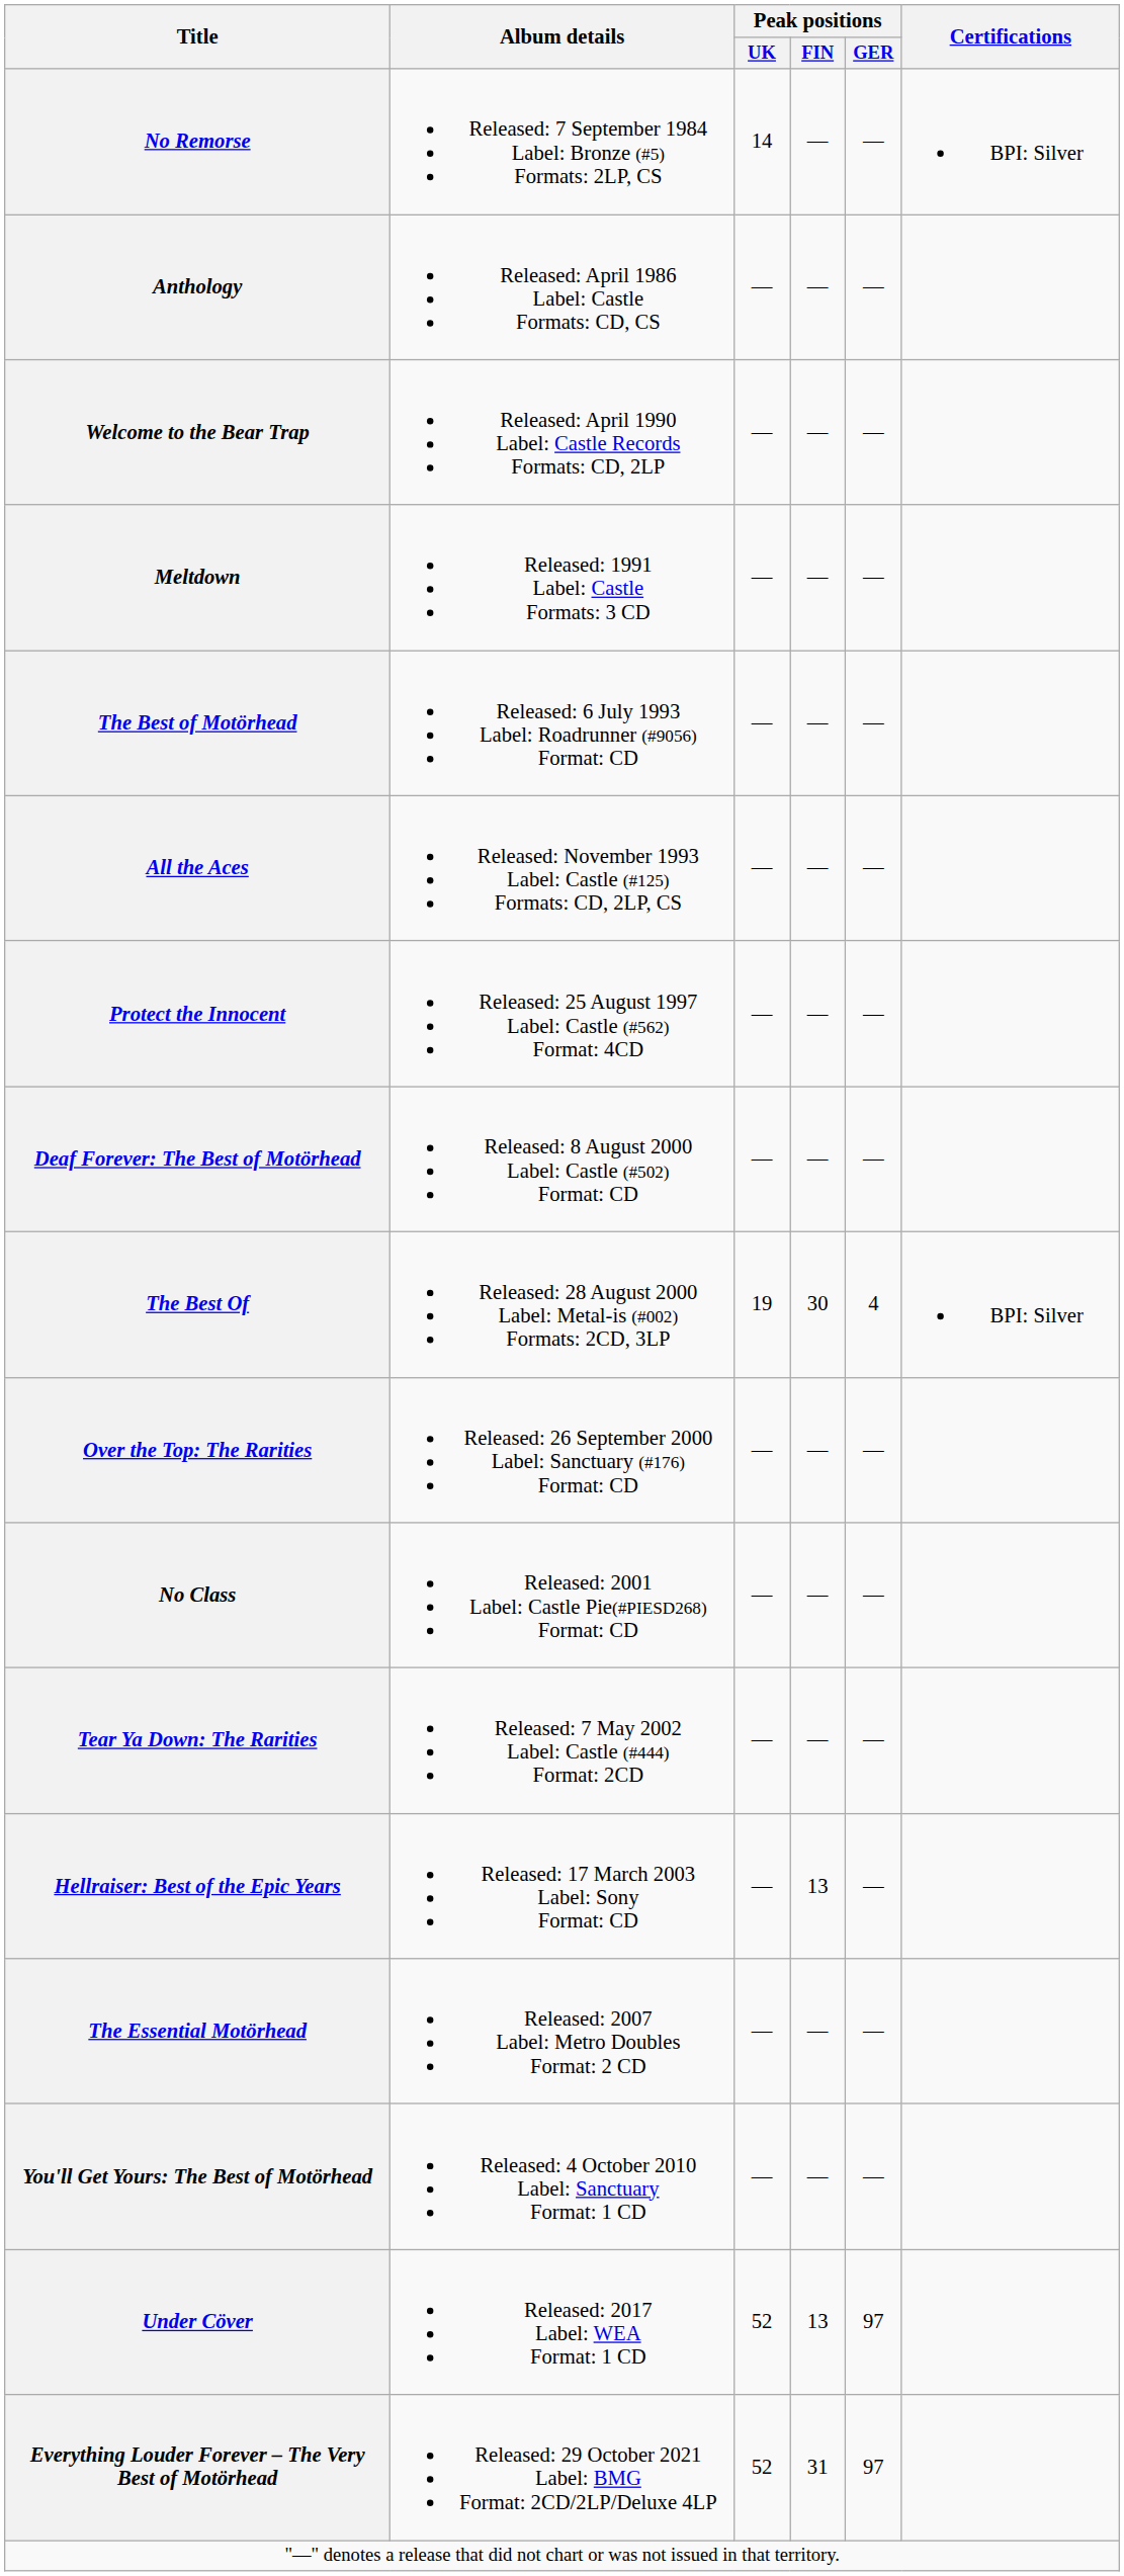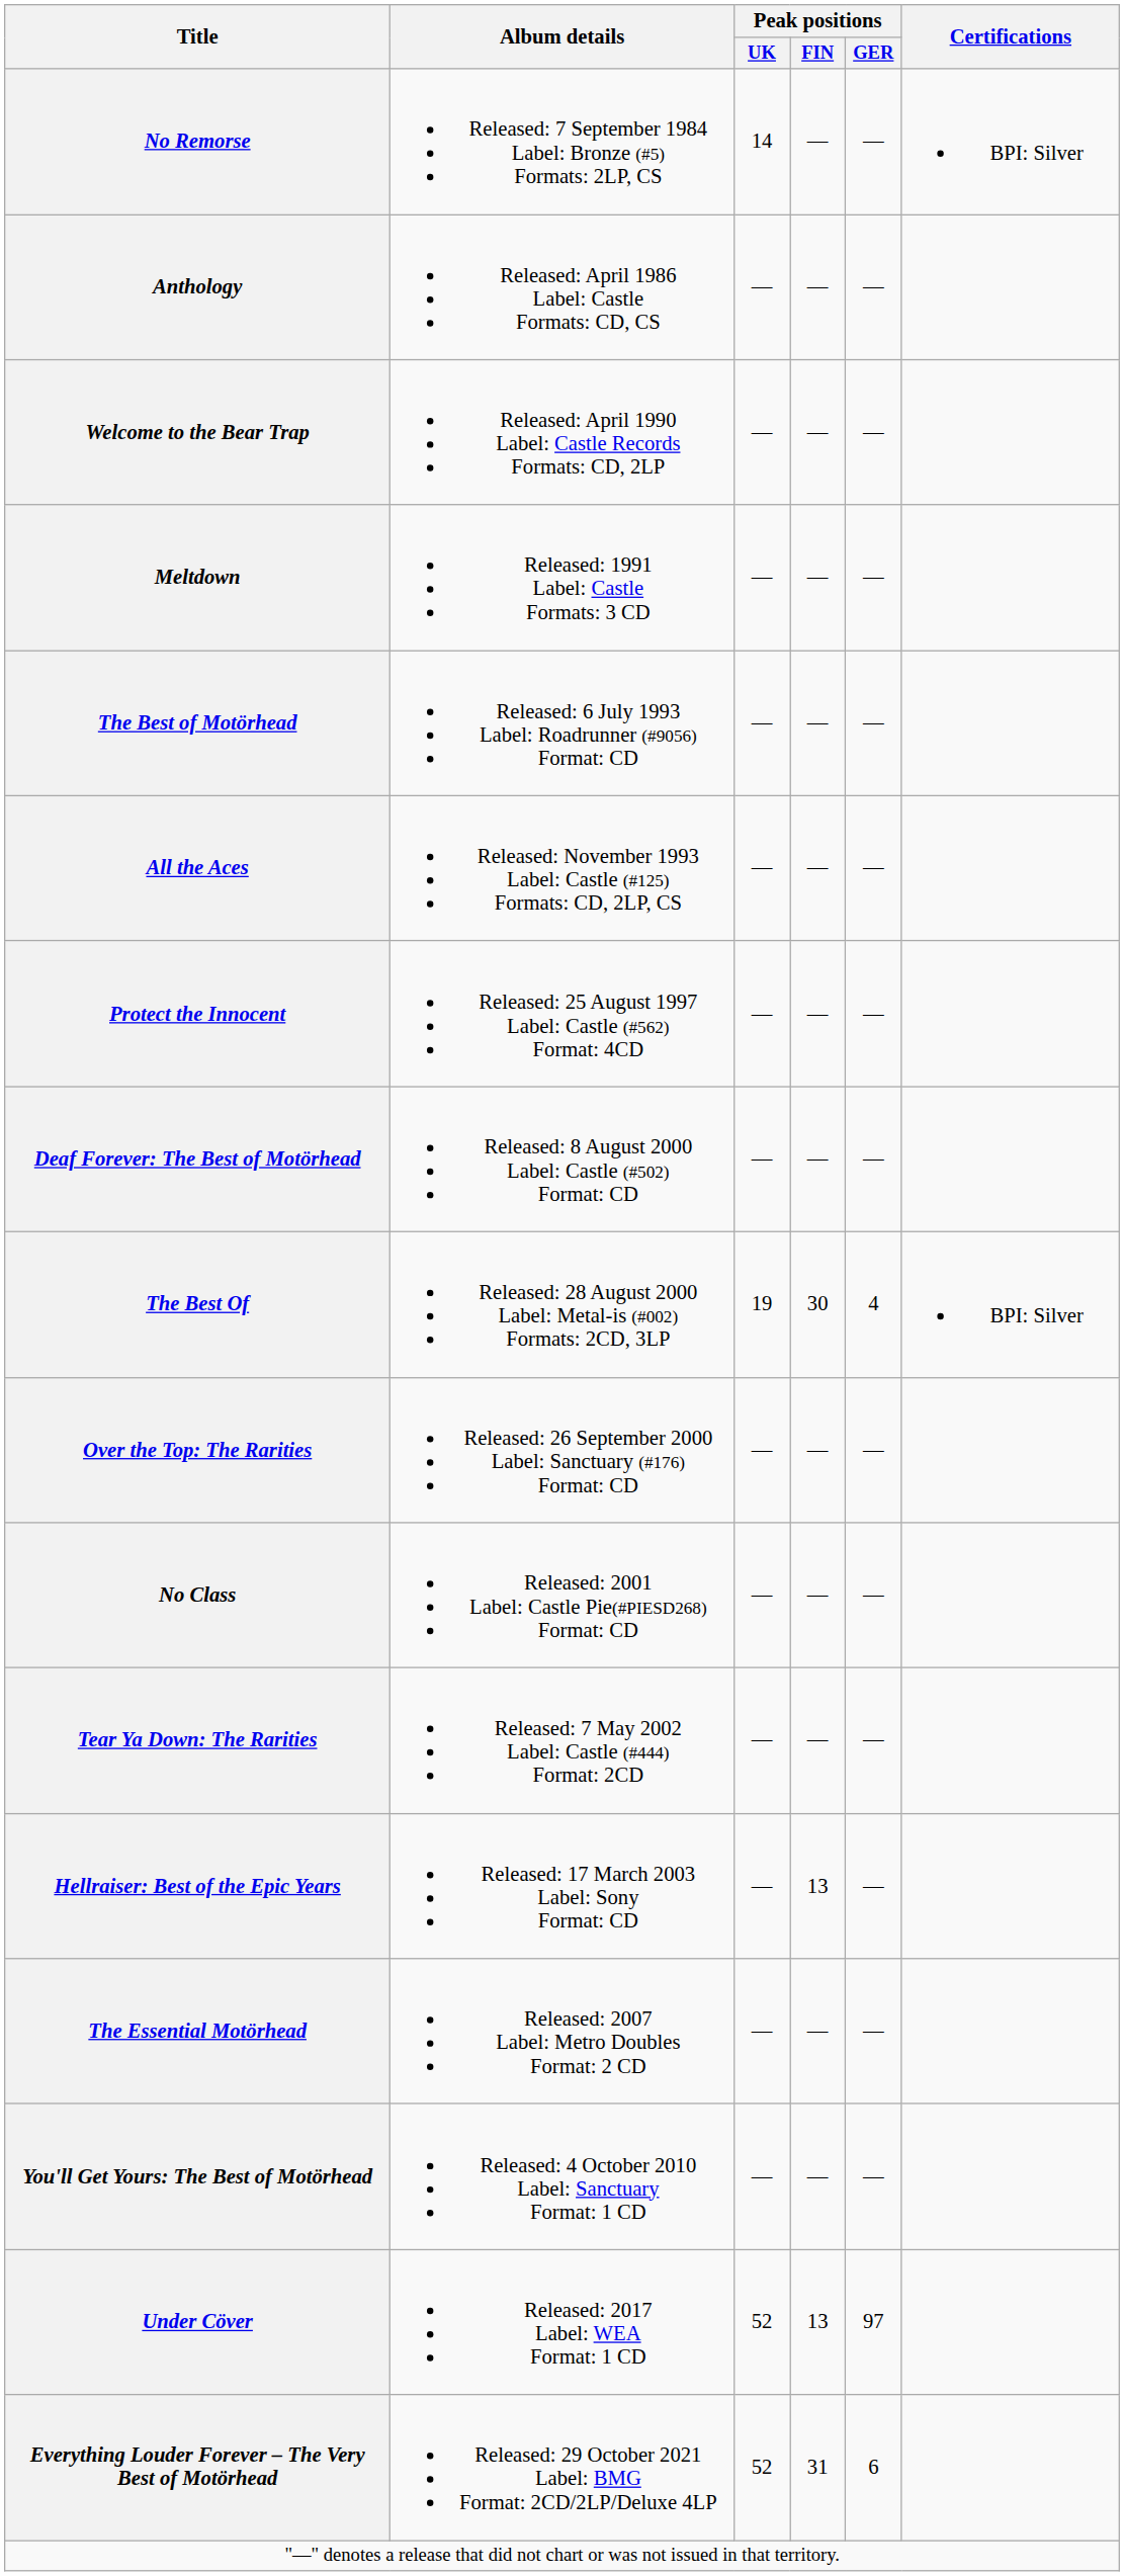Everything Louder Forever – The Very Best of Motörhead | Peak positions / GER: 97 -> 6
